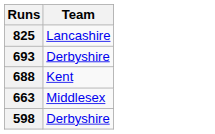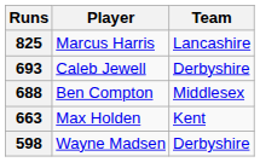+ column: Player | Marcus Harris | Caleb Jewell | Ben Compton | Max Holden | Wayne Madsen
688 | Team: Kent -> Middlesex
663 | Team: Middlesex -> Kent
